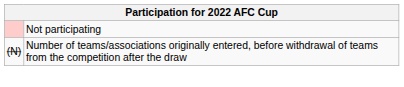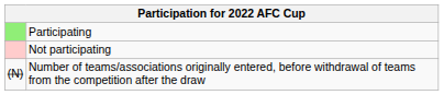+ row: Participating
